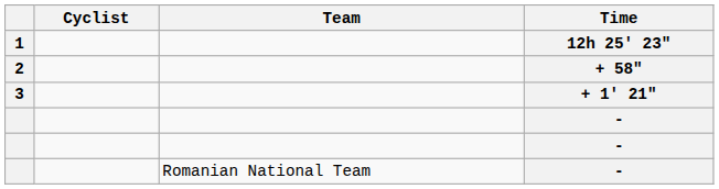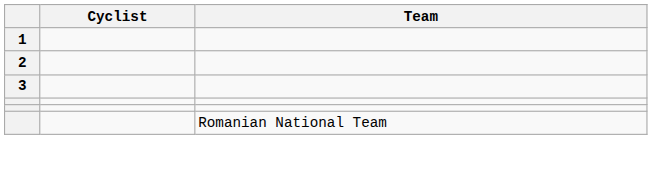- column: Time | 12h 25' 23" | + 58" | + 1' 21" | - | - | -
